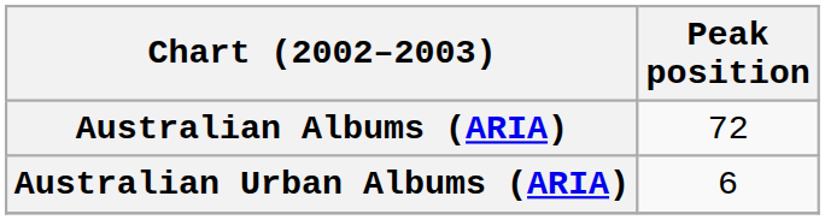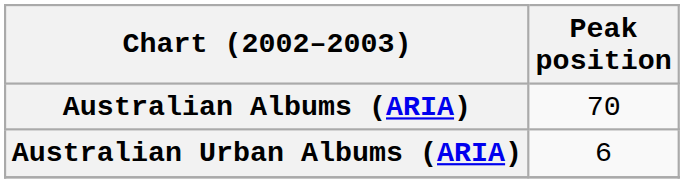Australian Albums (ARIA) | Peak position: 72 -> 70
